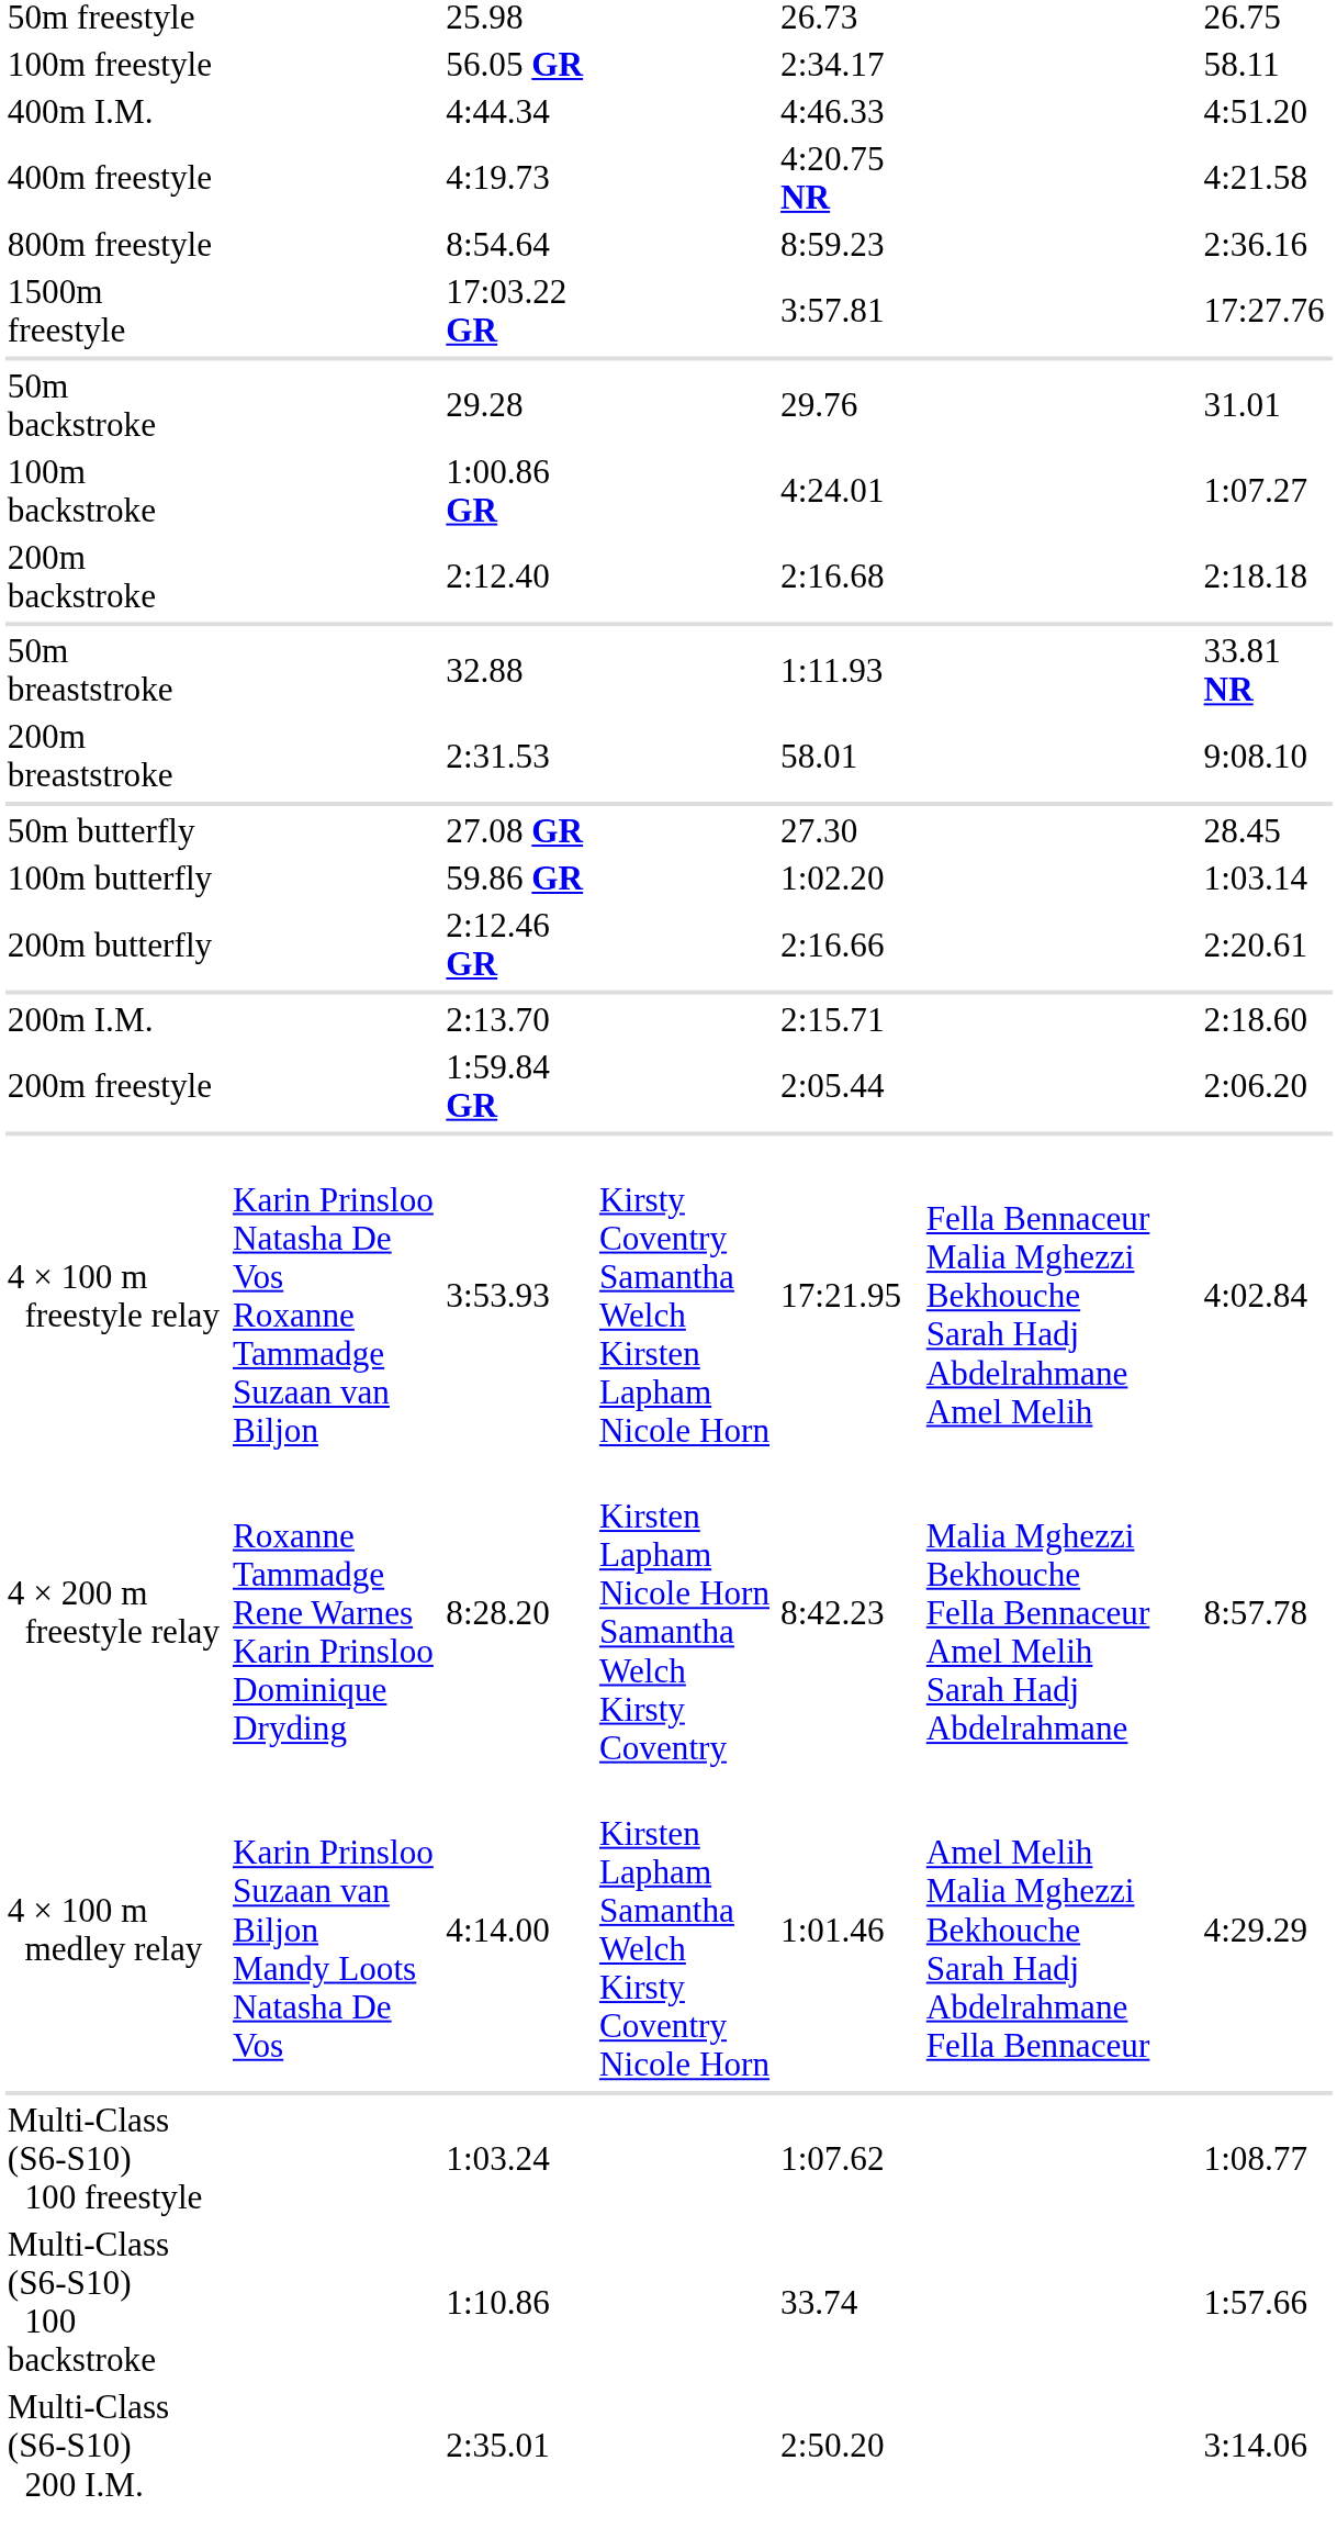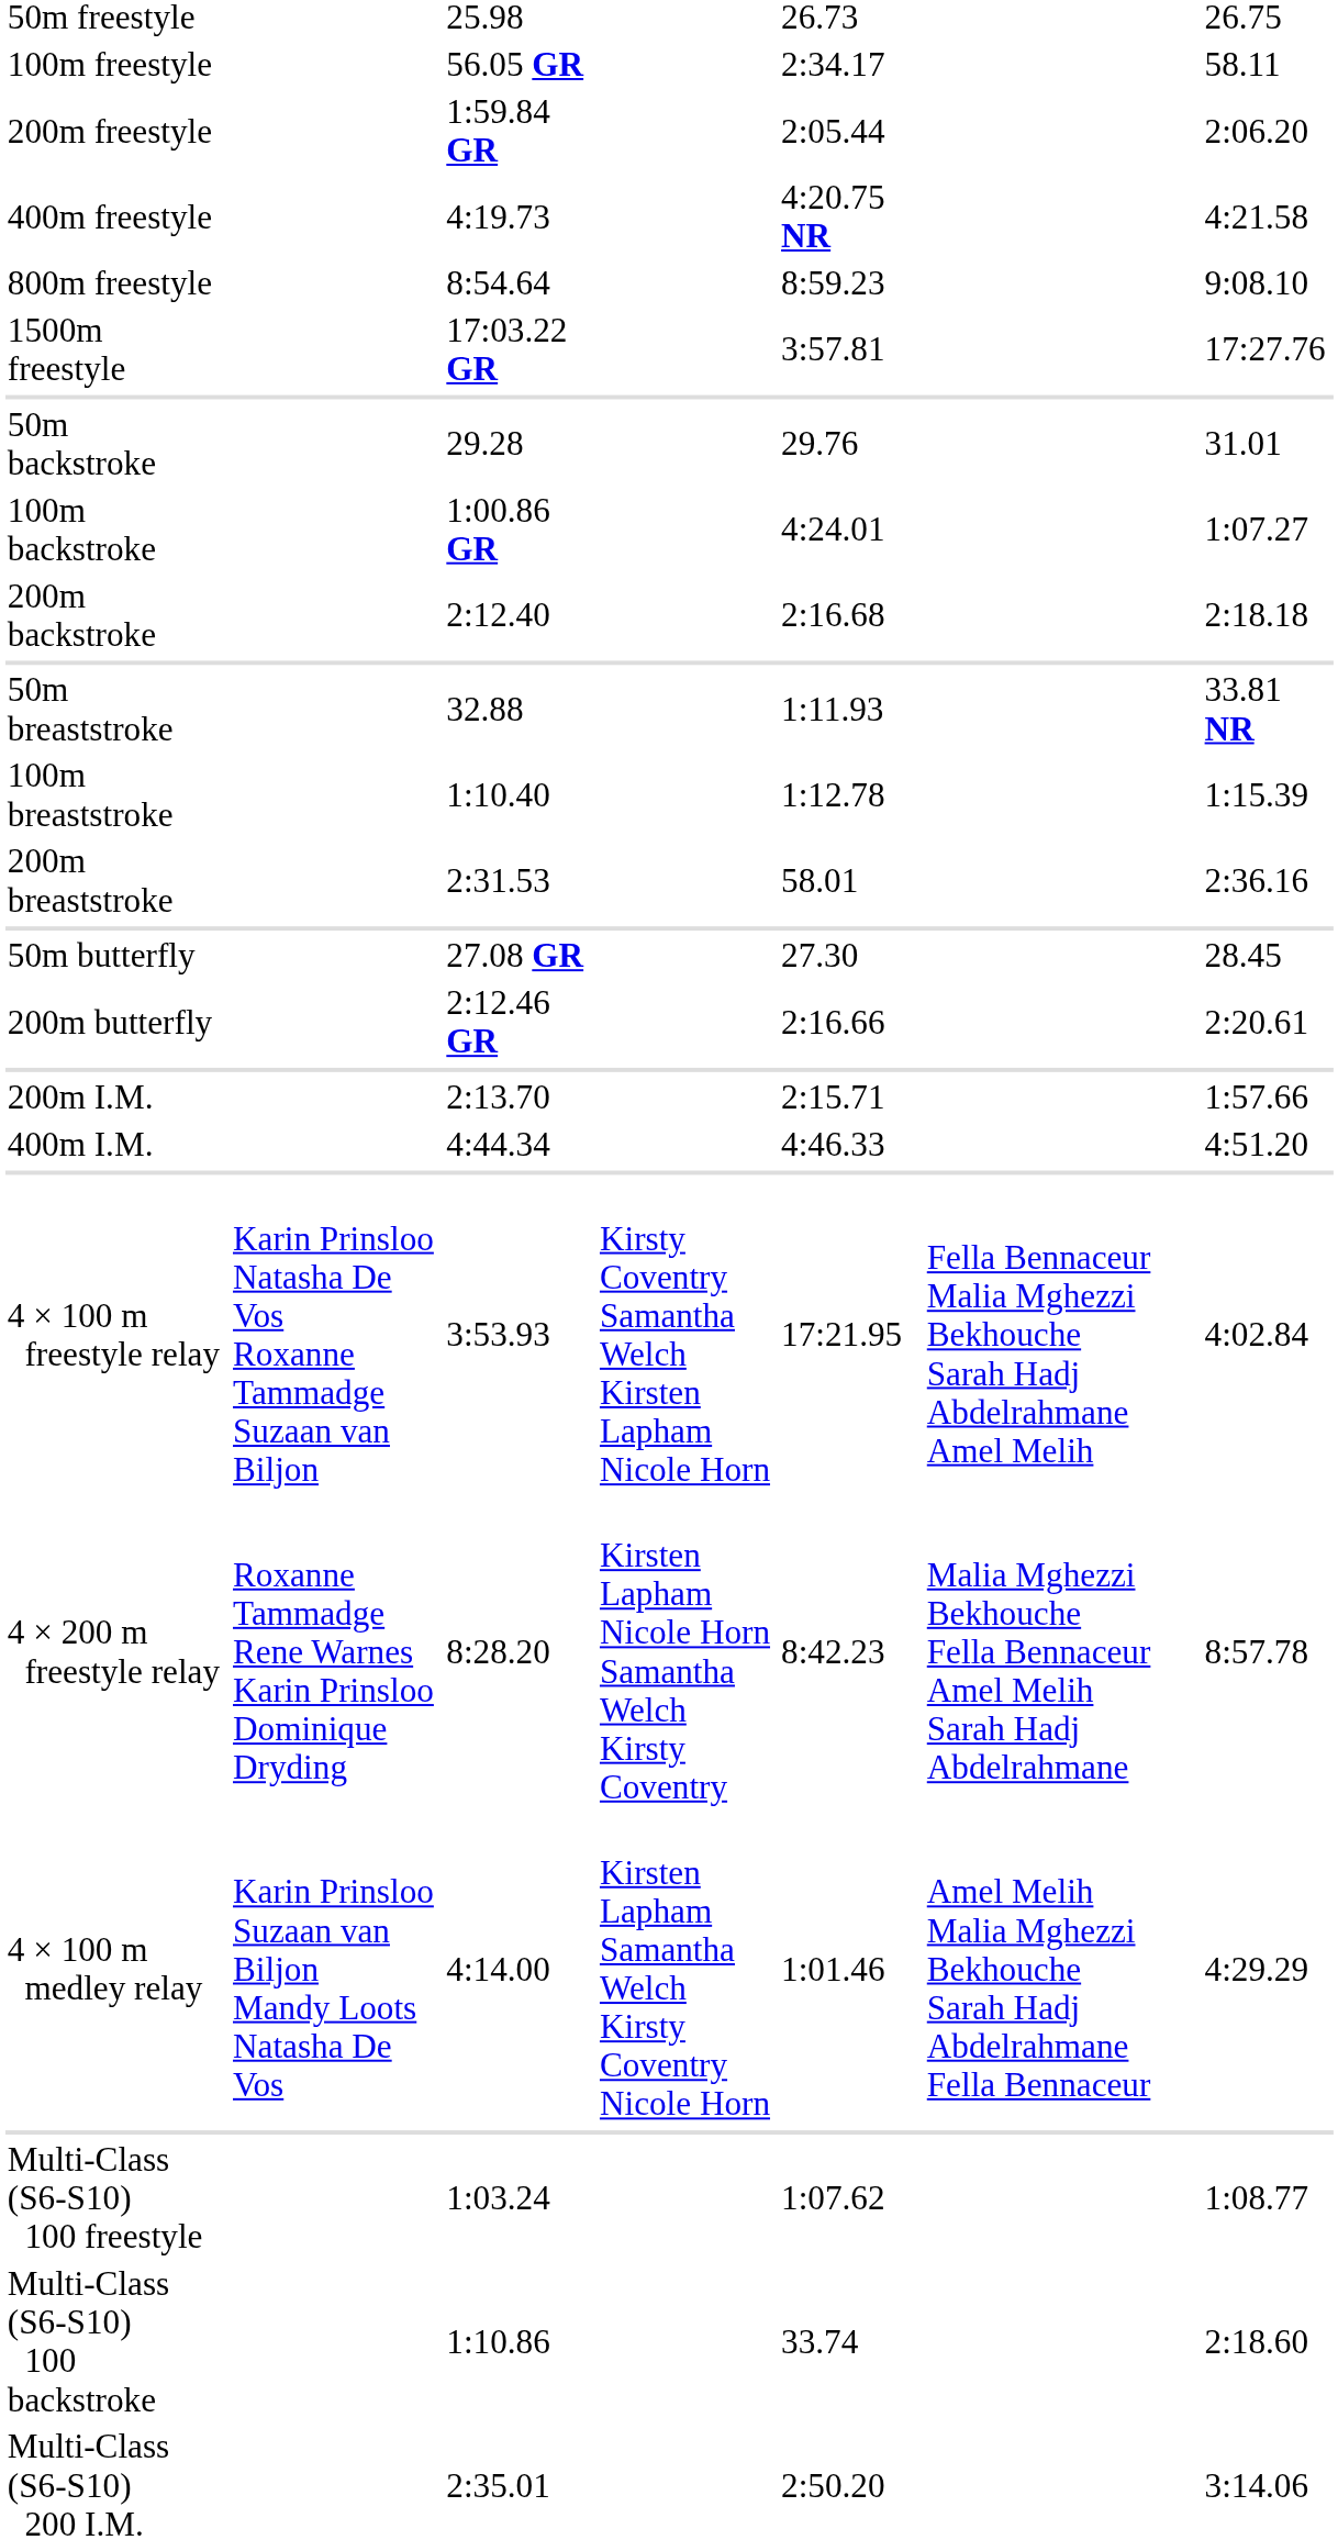rows swapped: 200m freestyle <-> 400m I.M.
800m freestyle | column 7: 2:36.16 -> 9:08.10
+ row: 100m breaststroke | 1:10.40 | 1:12.78 | 1:15.39
200m breaststroke | column 7: 9:08.10 -> 2:36.16
- row: 100m butterfly | 59.86 GR | 1:02.20 | 1:03.14
200m I.M. | column 7: 2:18.60 -> 1:57.66
Multi-Class (S6-S10) 100 backstroke | column 7: 1:57.66 -> 2:18.60
